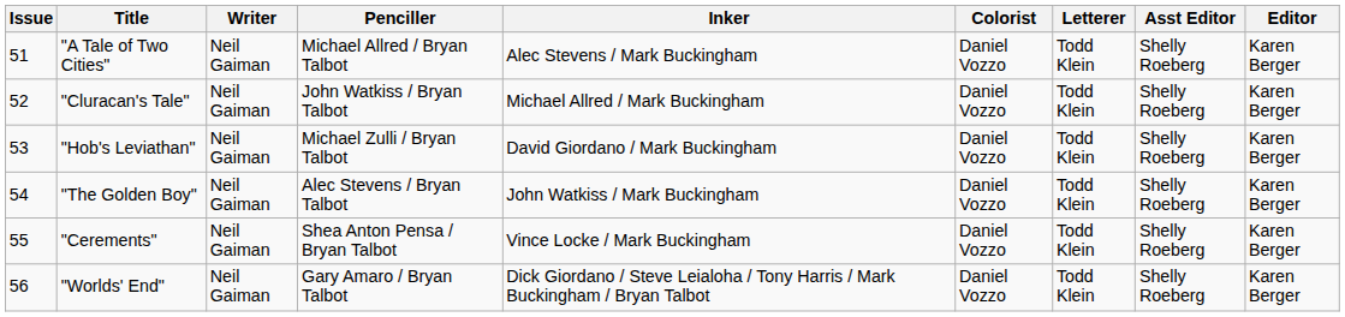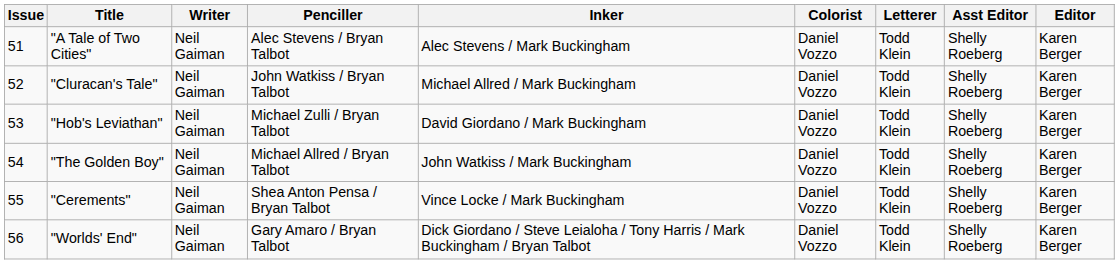"A Tale of Two Cities" | Penciller: Michael Allred / Bryan Talbot -> Alec Stevens / Bryan Talbot
"The Golden Boy" | Penciller: Alec Stevens / Bryan Talbot -> Michael Allred / Bryan Talbot
